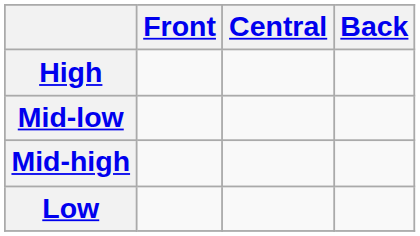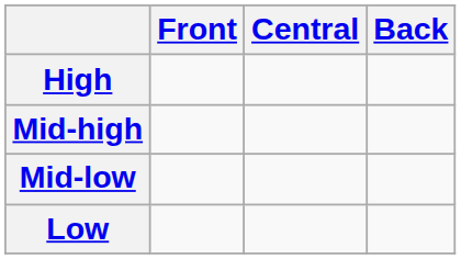rows swapped: Mid-high <-> Mid-low
